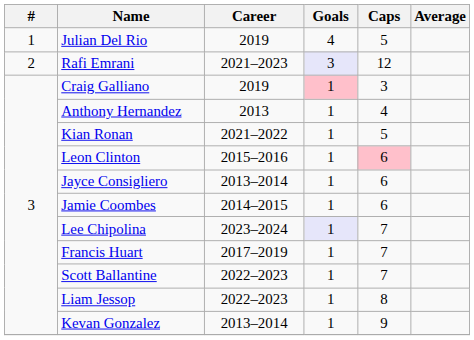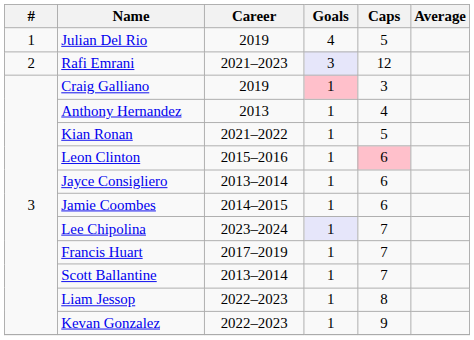Scott Ballantine | Career: 2022–2023 -> 2013–2014
Kevan Gonzalez | Career: 2013–2014 -> 2022–2023
